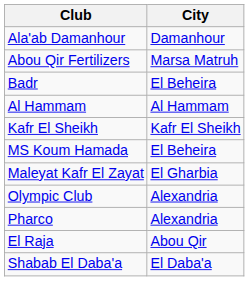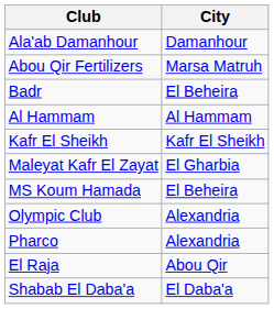rows swapped: Maleyat Kafr El Zayat <-> MS Koum Hamada
